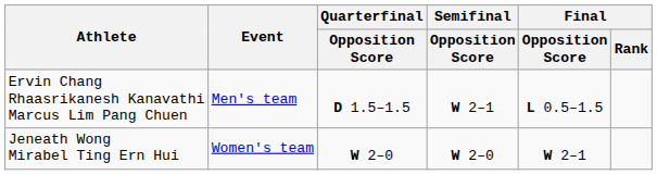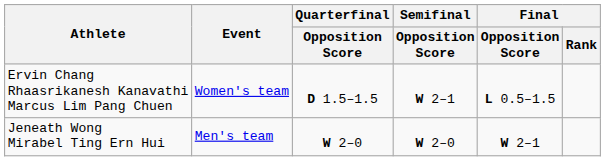Ervin Chang Rhaasrikanesh Kanavathi Marcus Lim Pang Chuen | Event: Men's team -> Women's team
Jeneath Wong Mirabel Ting Ern Hui | Event: Women's team -> Men's team
